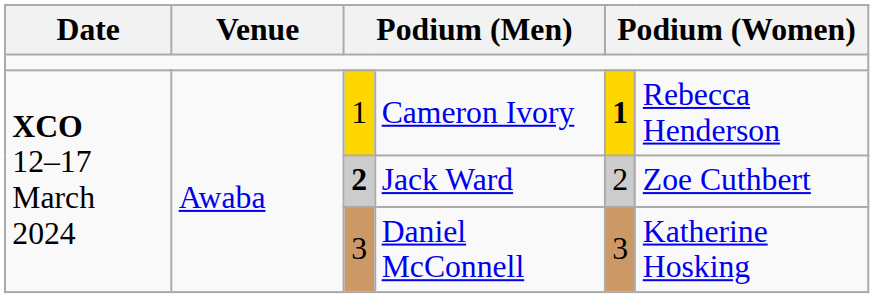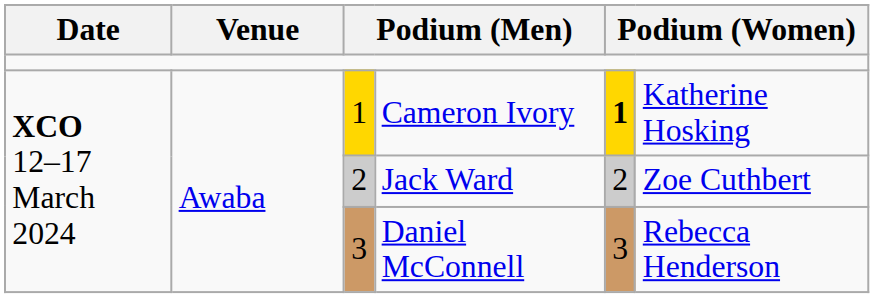Cameron Ivory | column 6: Rebecca Henderson -> Katherine Hosking
Jack Ward | column 3: bold -> normal
Daniel McConnell | column 6: Katherine Hosking -> Rebecca Henderson
